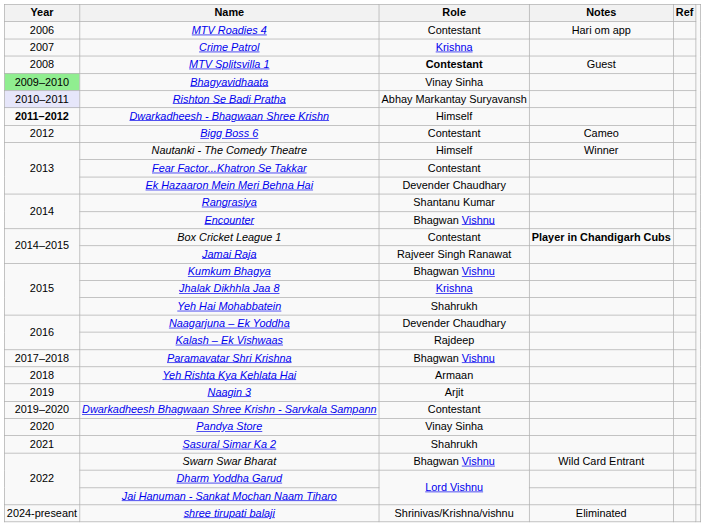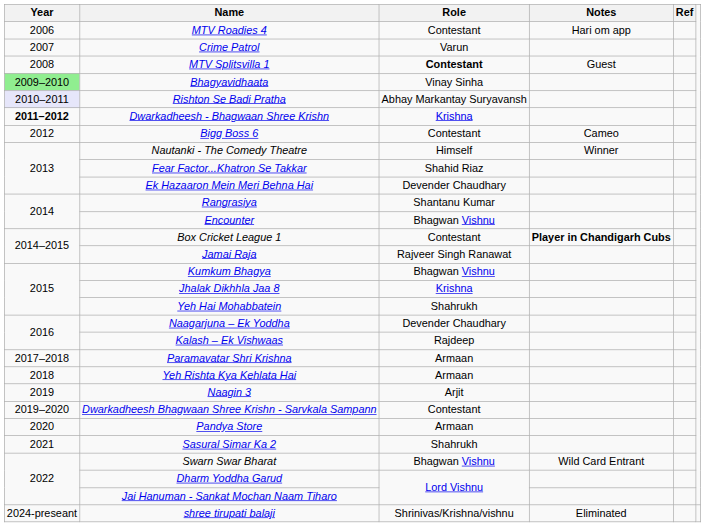Crime Patrol | Role: Krishna -> Varun
Dwarkadheesh - Bhagwaan Shree Krishn | Role: Himself -> Krishna
Fear Factor...Khatron Se Takkar | Role: Contestant -> Shahid Riaz
Paramavatar Shri Krishna | Role: Bhagwan Vishnu -> Armaan
Pandya Store | Role: Vinay Sinha -> Armaan
